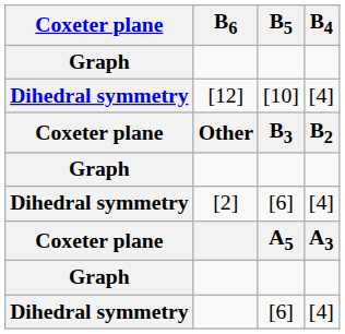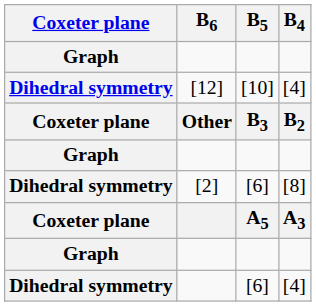[2] | B4: [4] -> [8]
